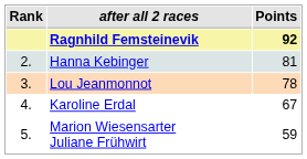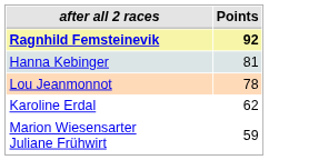- column: Rank | 2. | 3. | 4. | 5.
Karoline Erdal | Points: 67 -> 62
